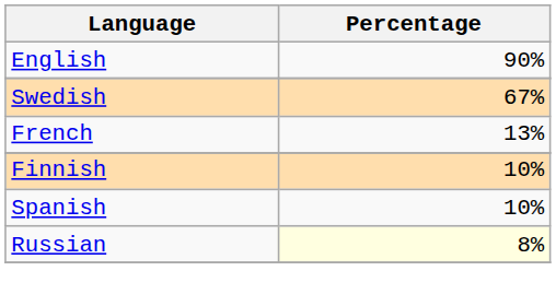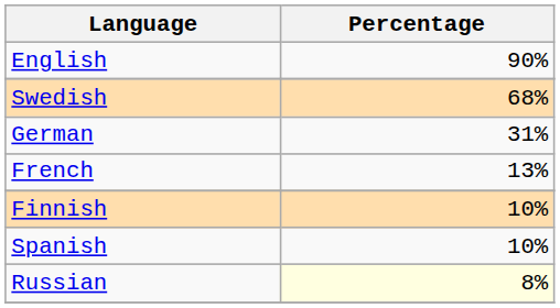Swedish | Percentage: 67% -> 68%
+ row: German | 31%
